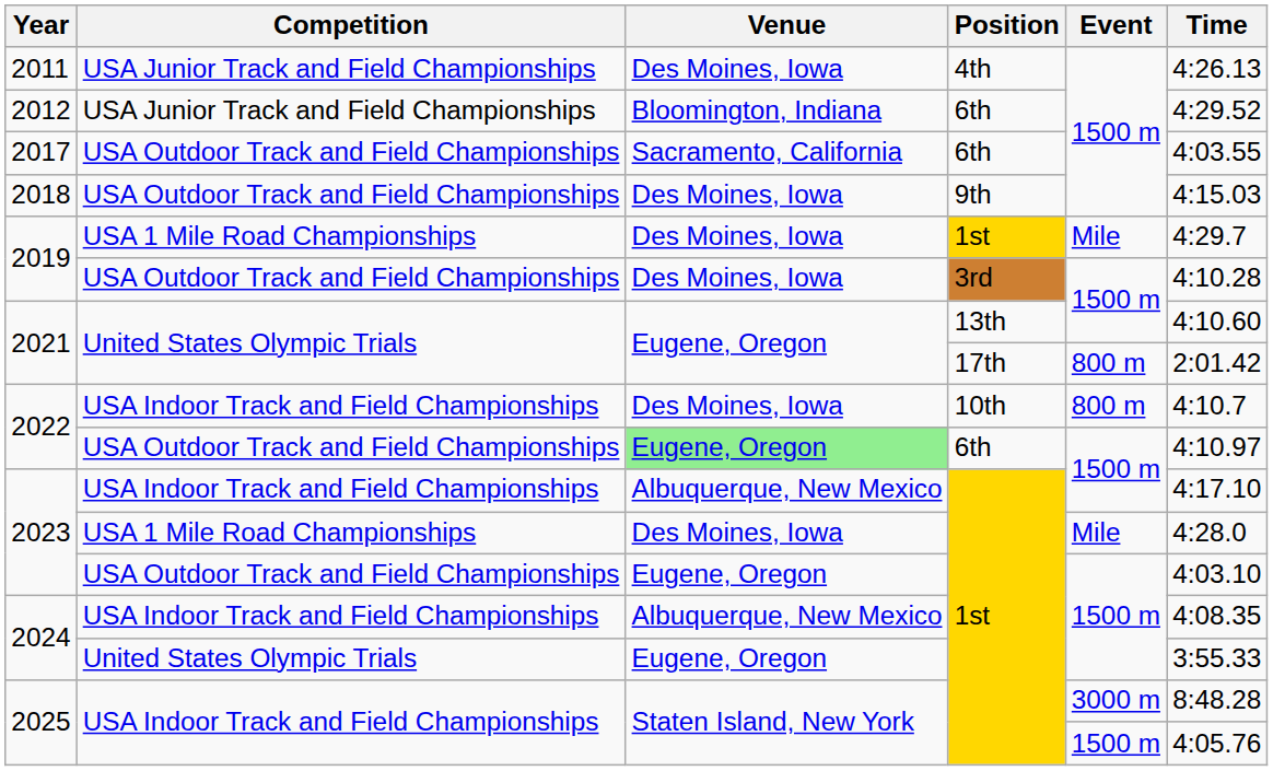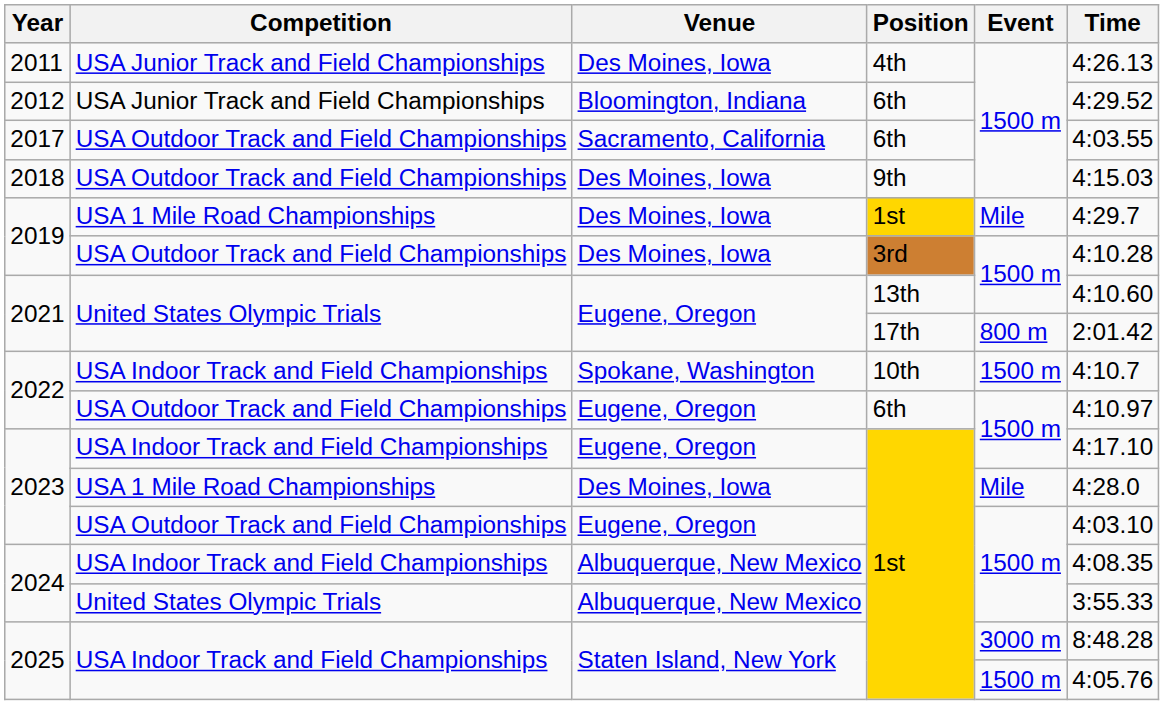2022 / USA Indoor Track and Field Championships | Venue: Des Moines, Iowa -> Spokane, Washington
2022 / USA Indoor Track and Field Championships | Event: 800 m -> 1500 m
2022 / USA Outdoor Track and Field Championships | Venue: lightgreen background -> no background
2023 / USA Indoor Track and Field Championships | Venue: Albuquerque, New Mexico -> Eugene, Oregon
2024 / United States Olympic Trials | Venue: Eugene, Oregon -> Albuquerque, New Mexico
